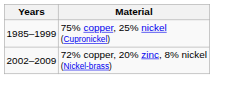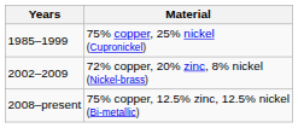+ row: 2008–present | 75% copper, 12.5% zinc, 12.5% nickel (Bi-metallic)
